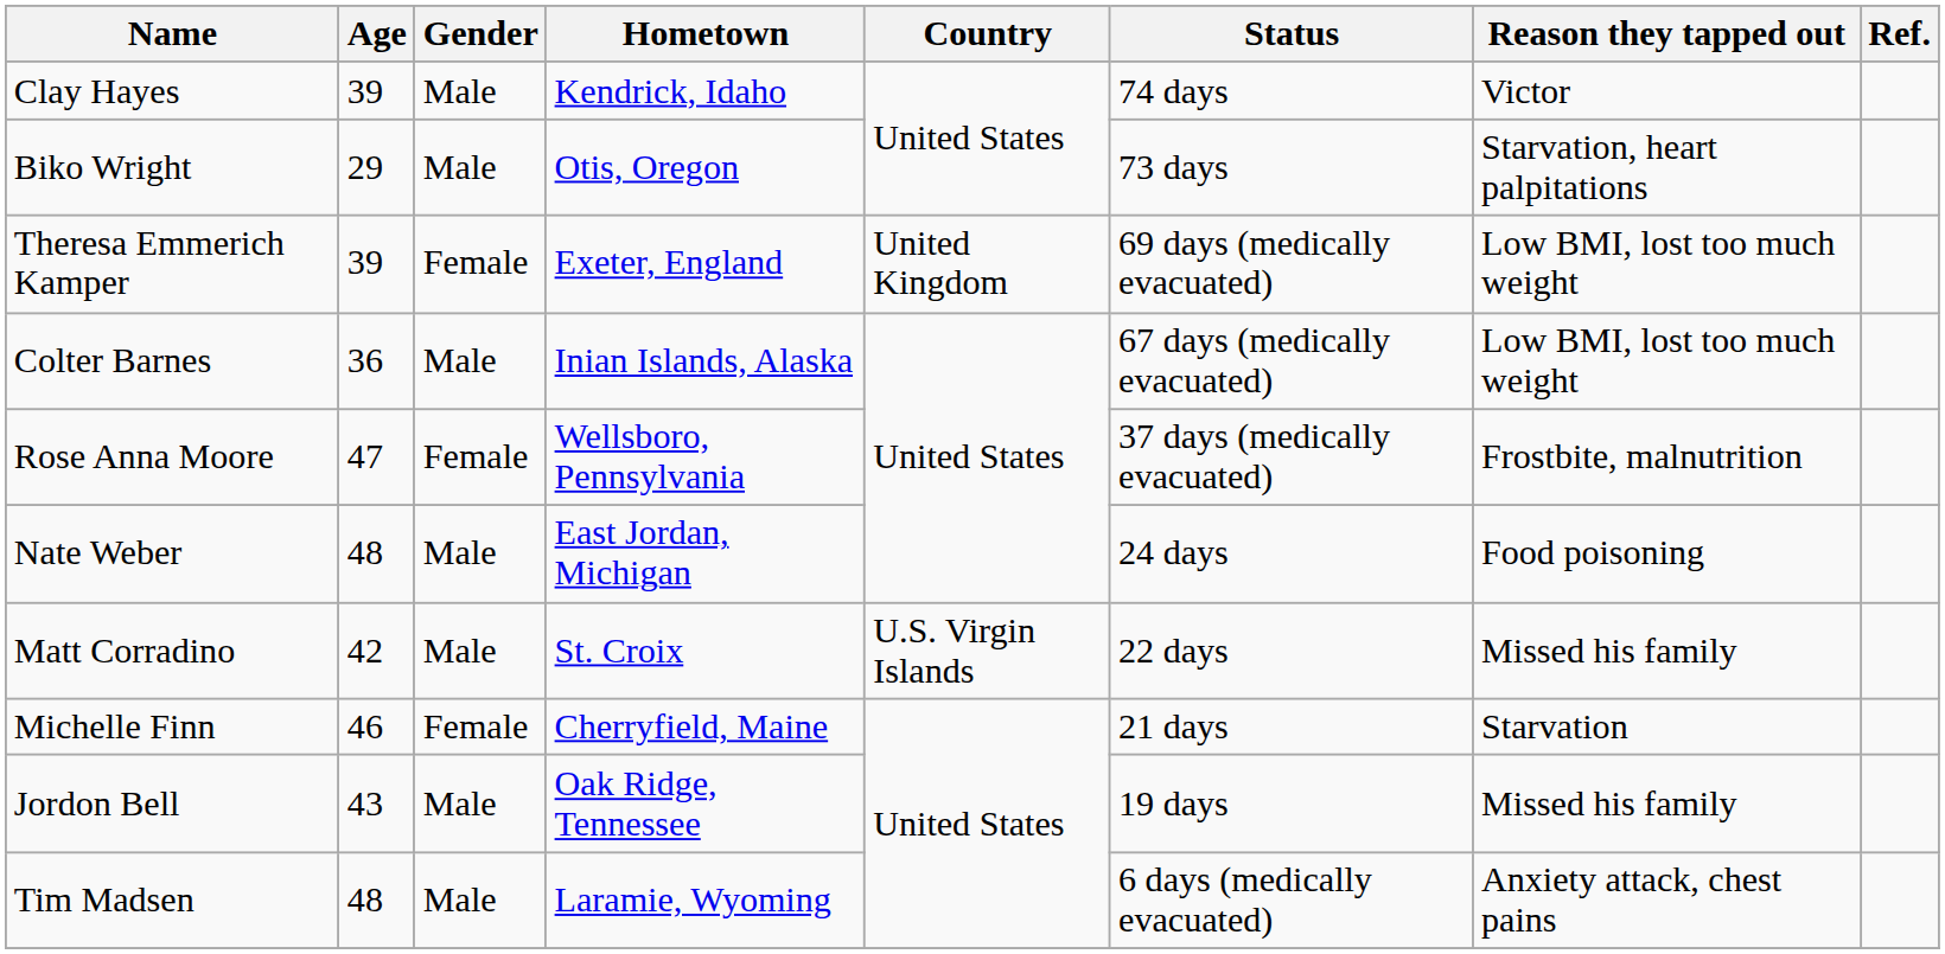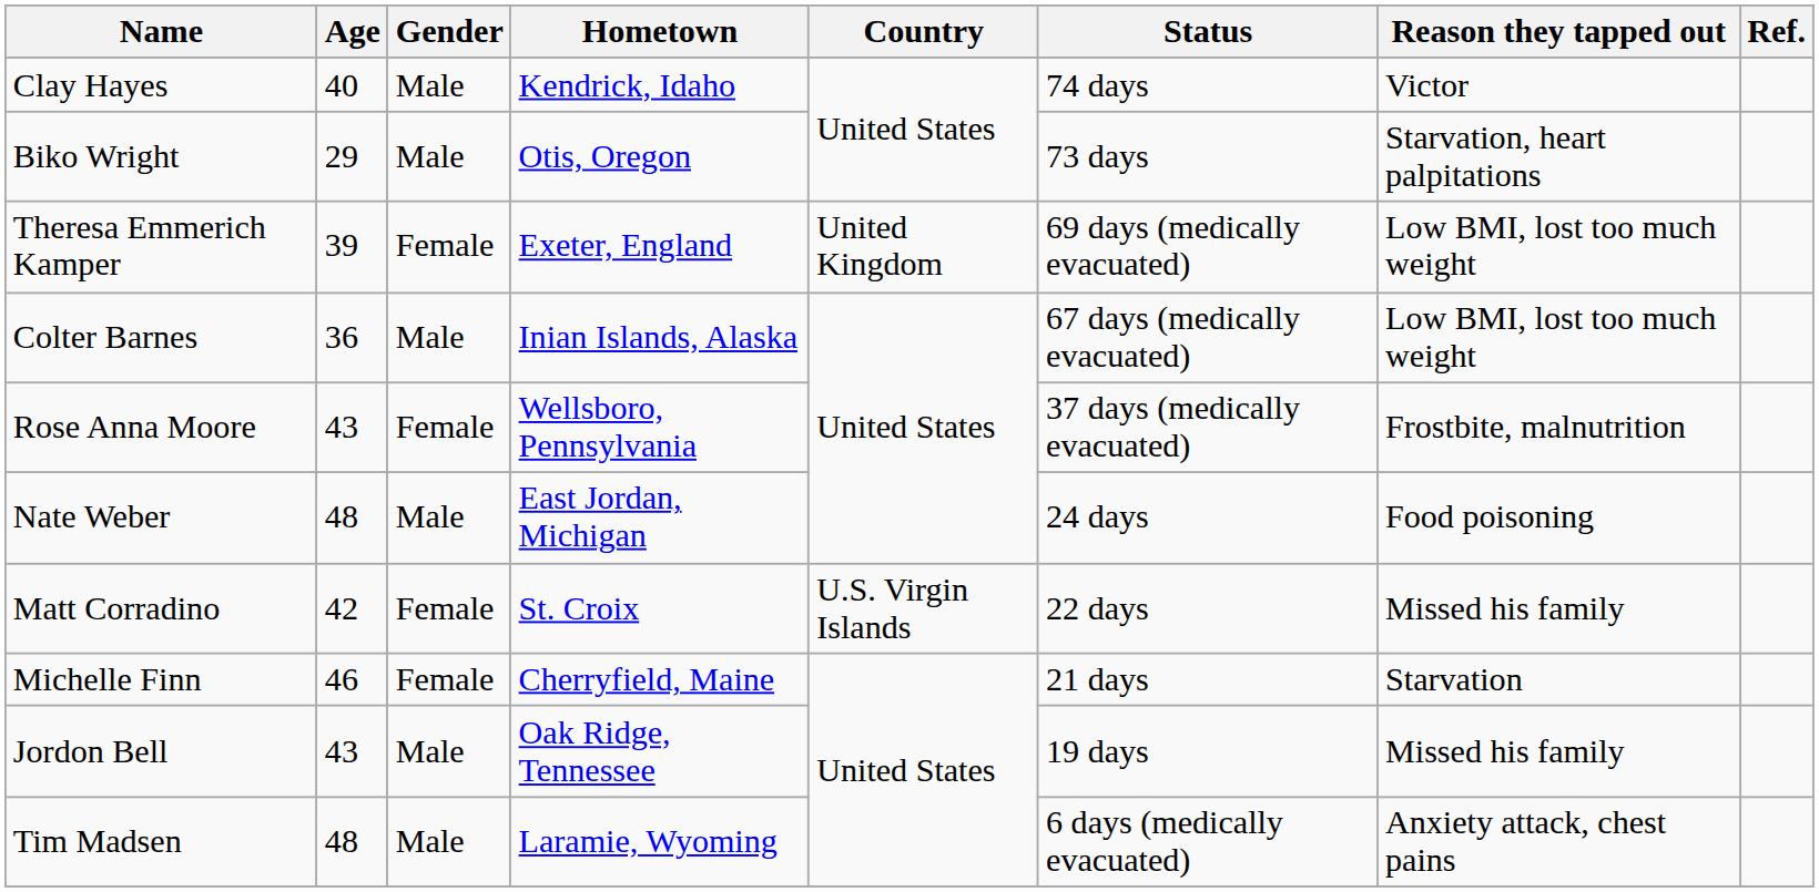Clay Hayes | Age: 39 -> 40
Rose Anna Moore | Age: 47 -> 43
Matt Corradino | Gender: Male -> Female
